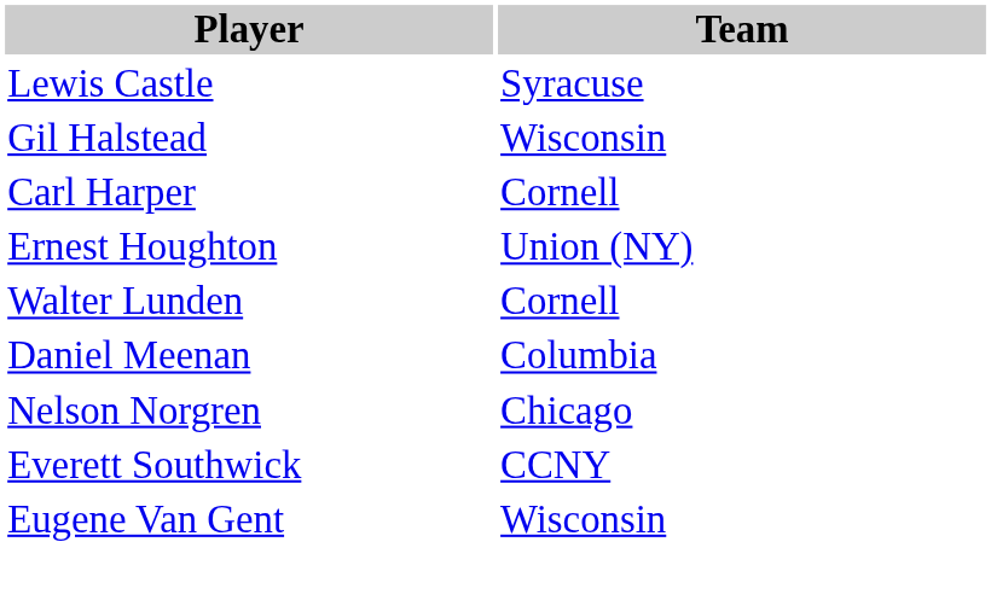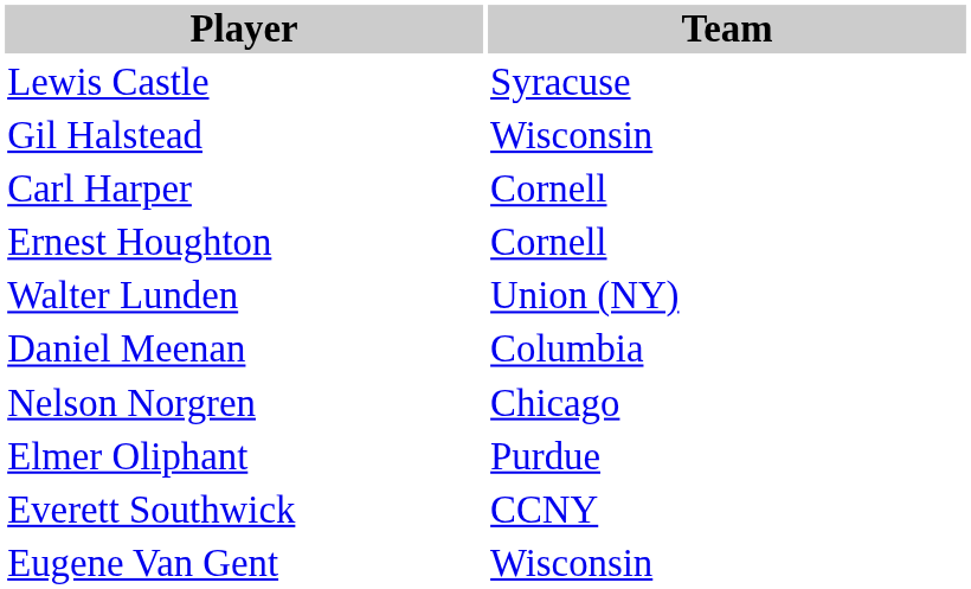Ernest Houghton | Team: Union (NY) -> Cornell
Walter Lunden | Team: Cornell -> Union (NY)
+ row: Elmer Oliphant | Purdue
